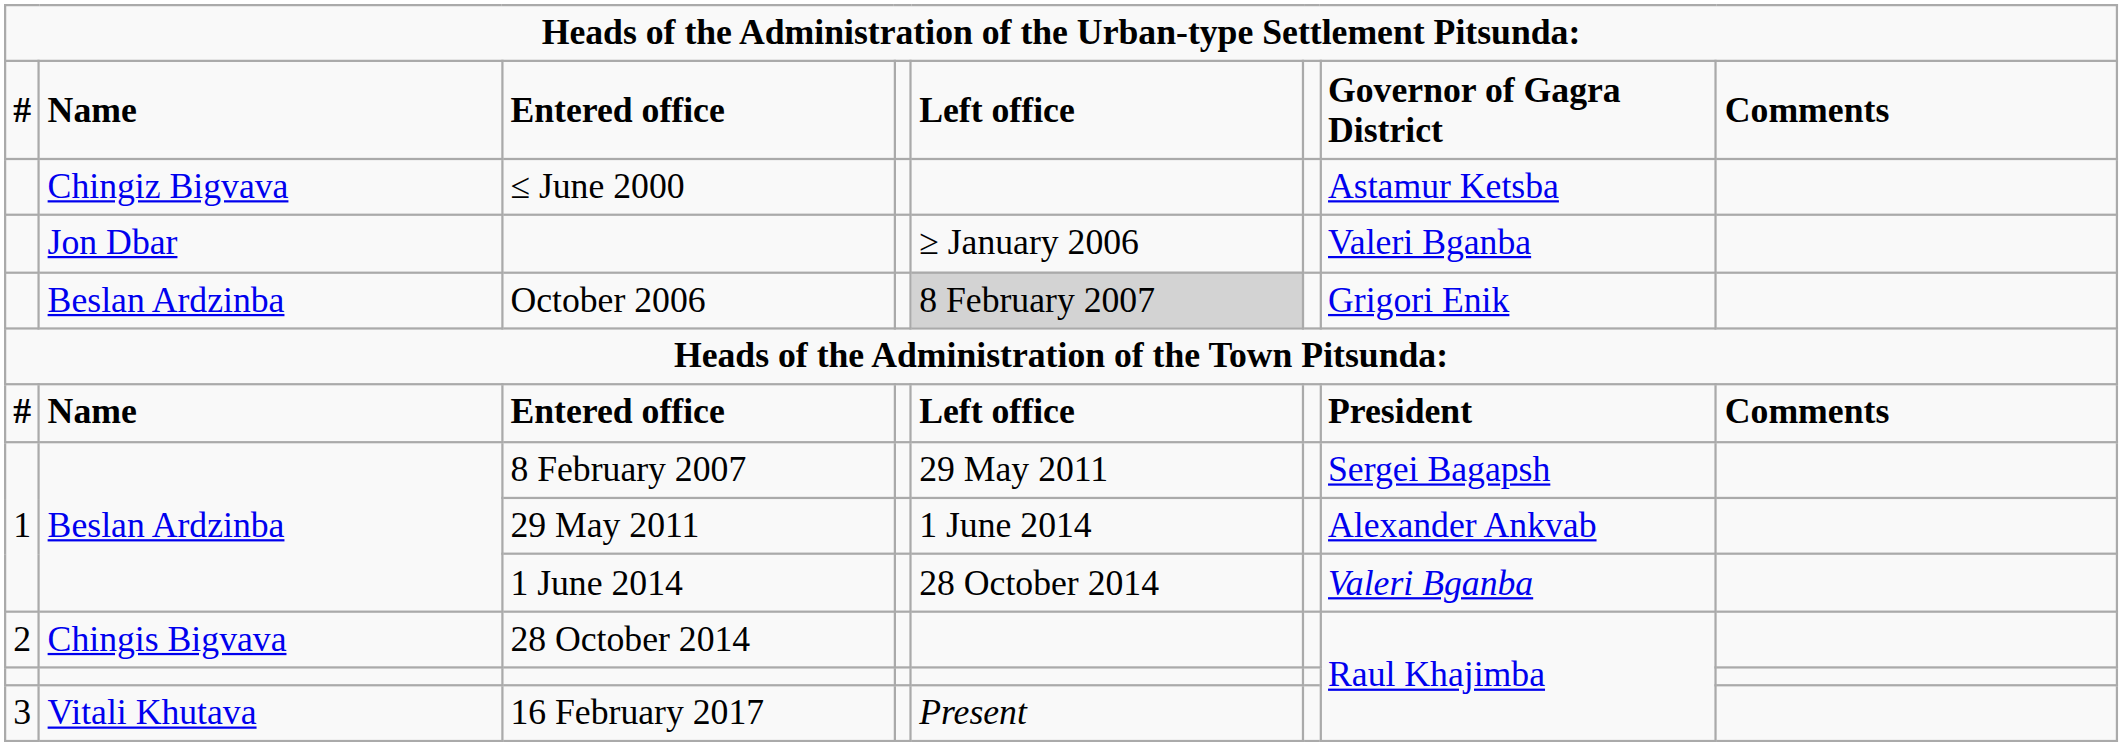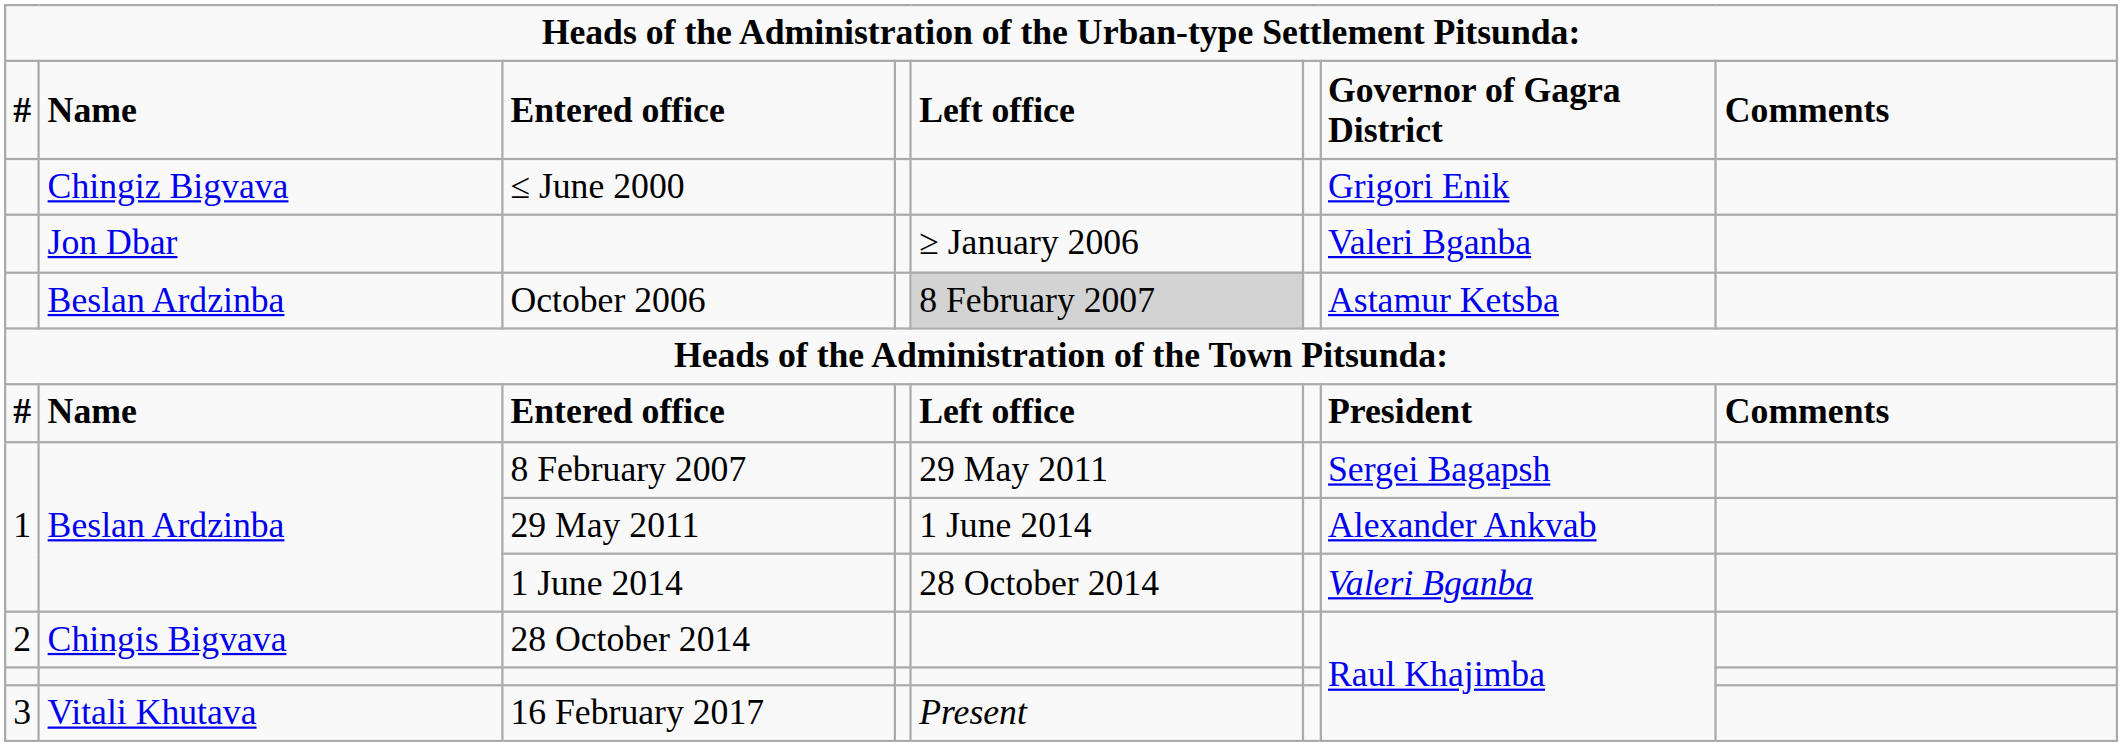≤ June 2000 | column 7: Astamur Ketsba -> Grigori Enik
October 2006 | column 7: Grigori Enik -> Astamur Ketsba
